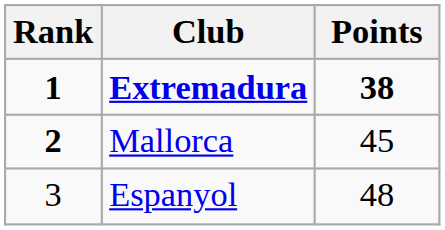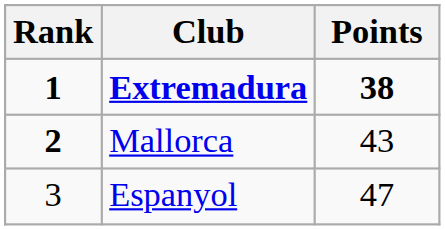Mallorca | Points: 45 -> 43
Espanyol | Points: 48 -> 47
